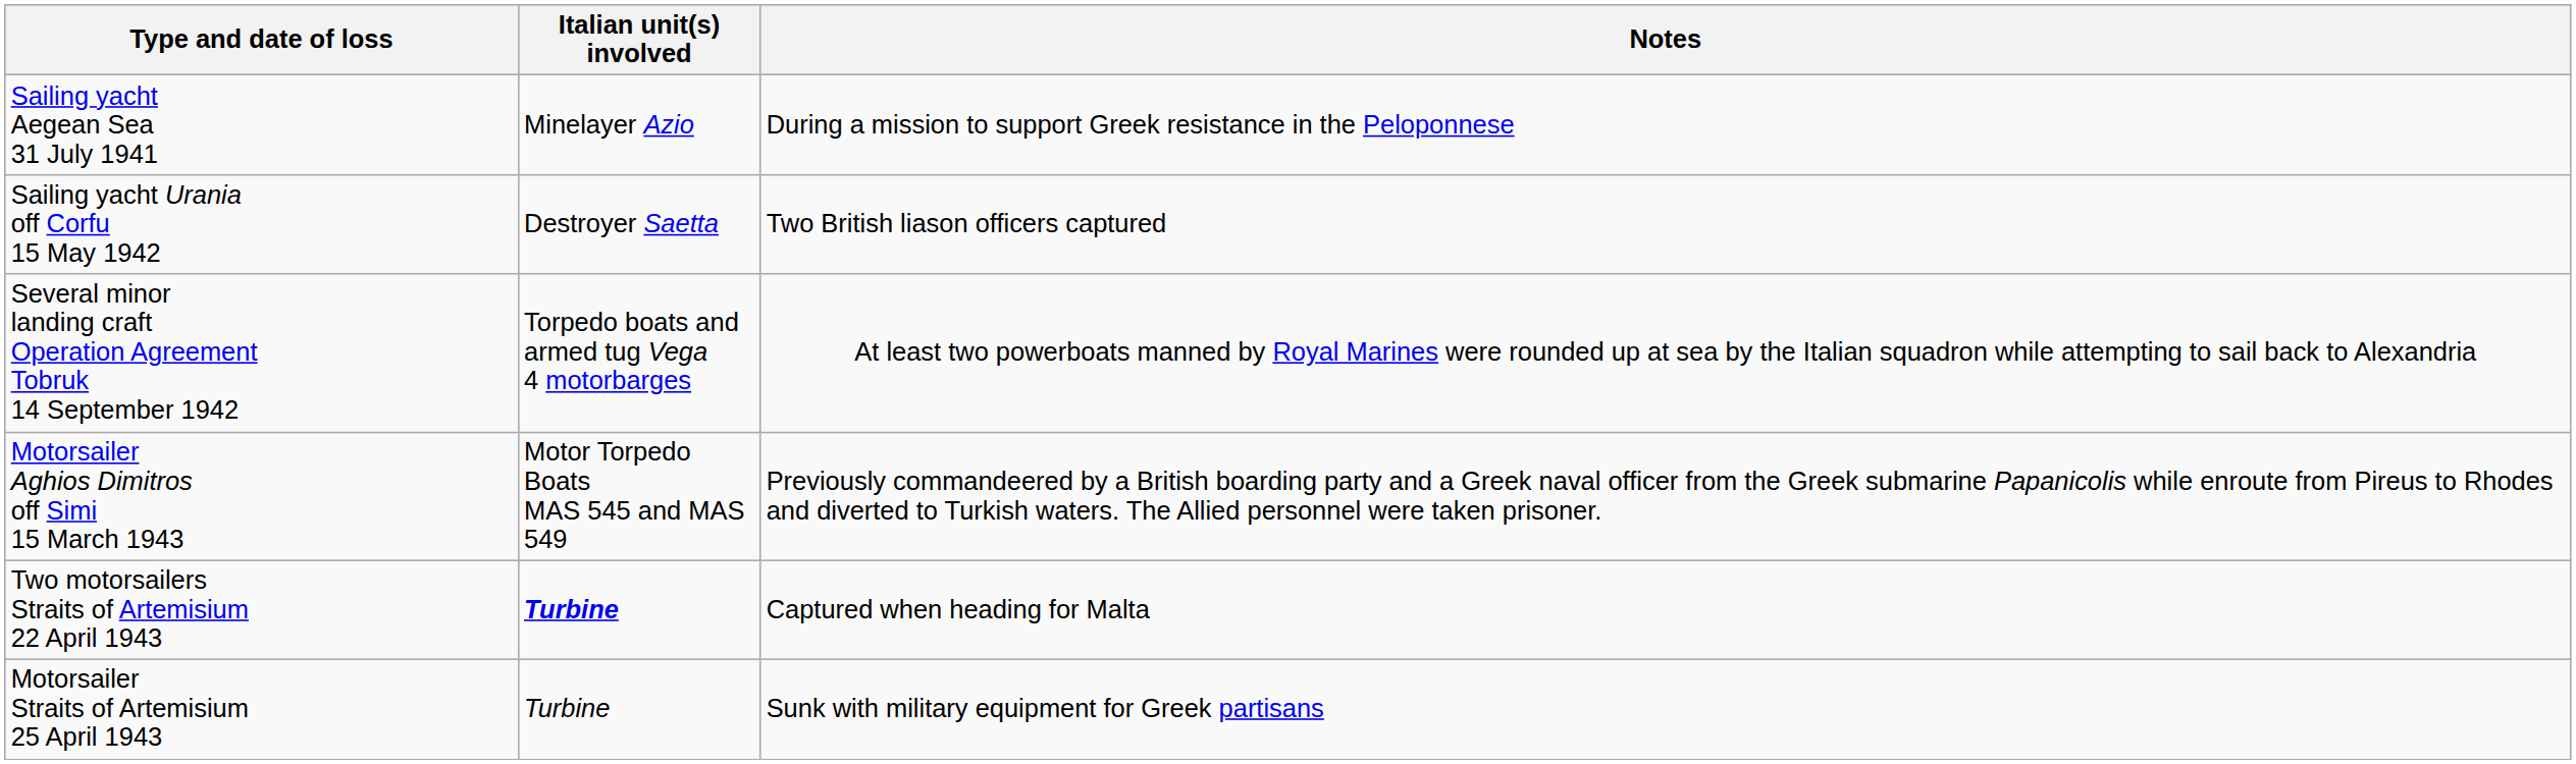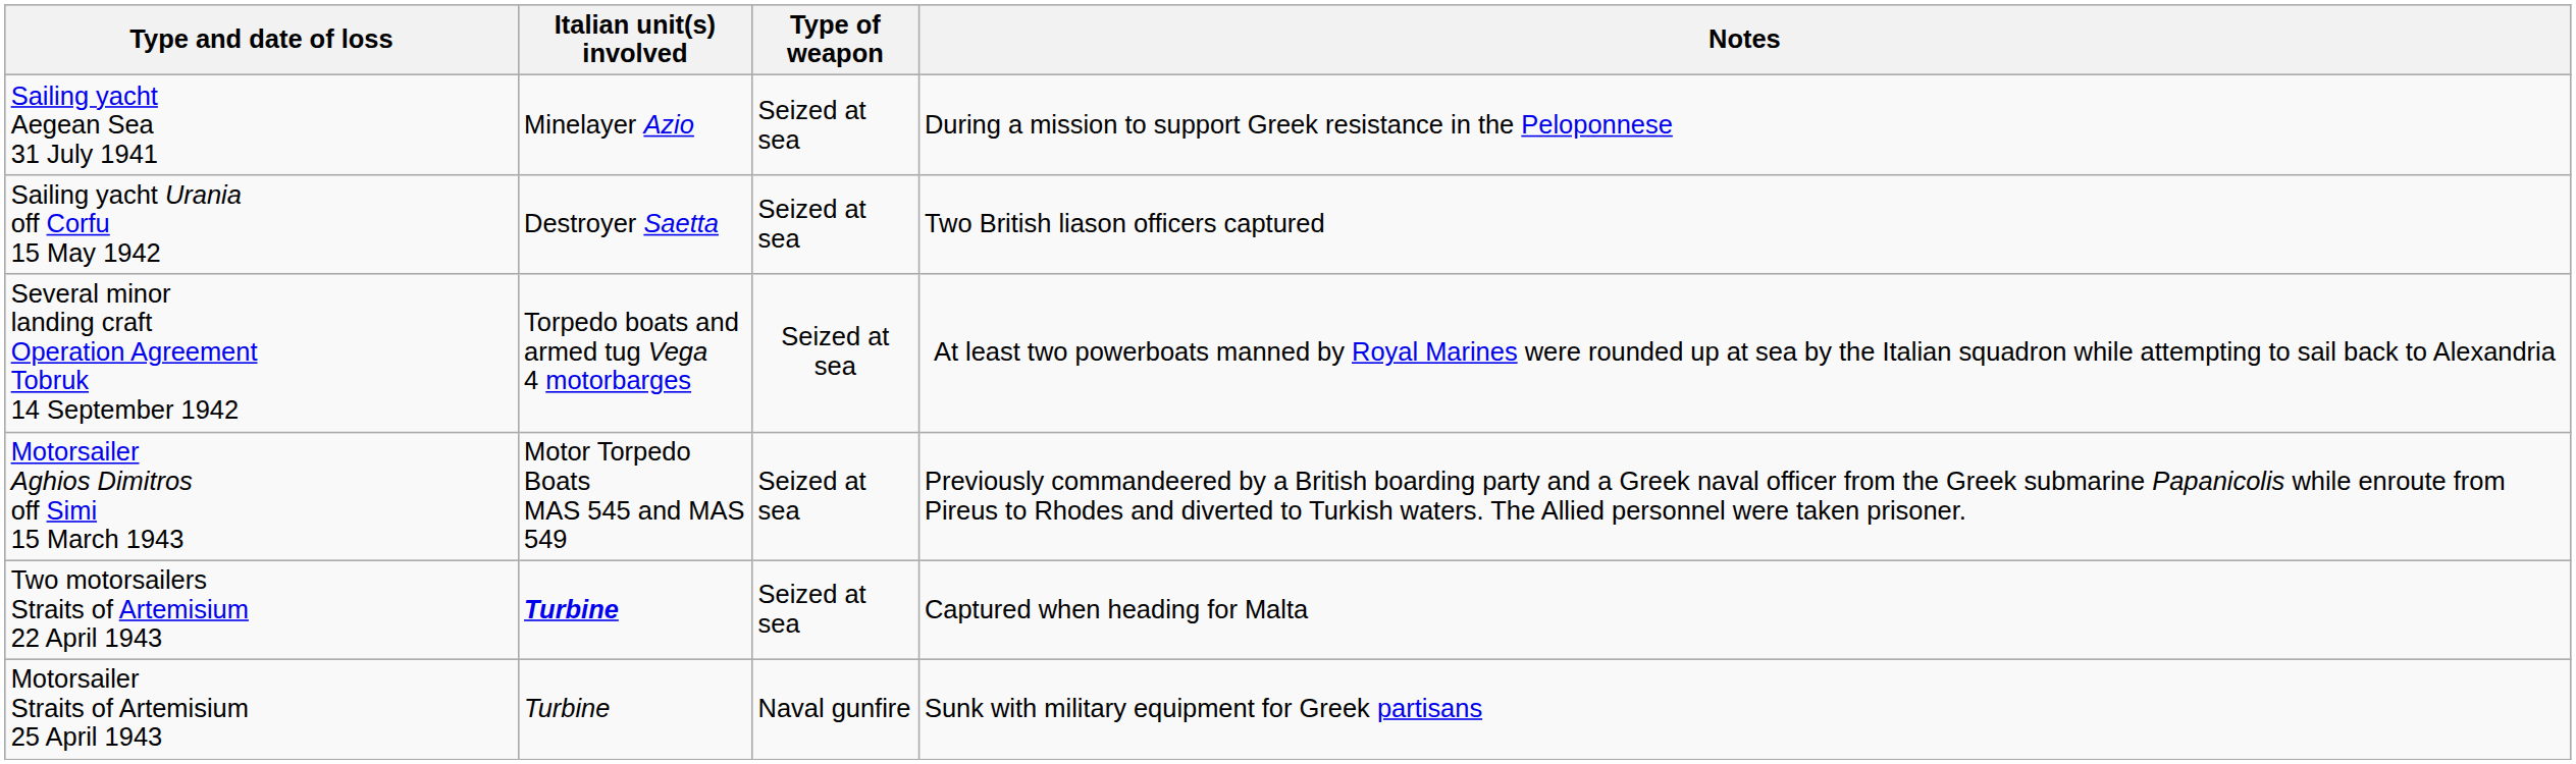+ column: Type of weapon | Seized at sea | Seized at sea | Seized at sea | Seized at sea | Seized at sea | Naval gunfire
